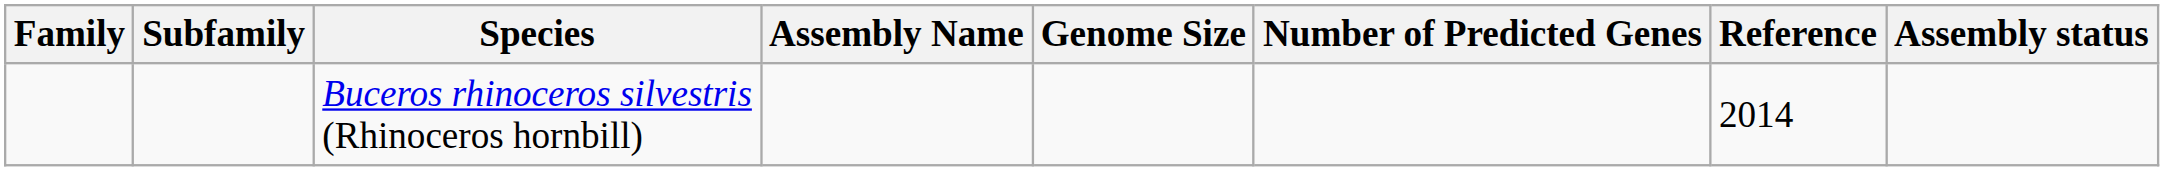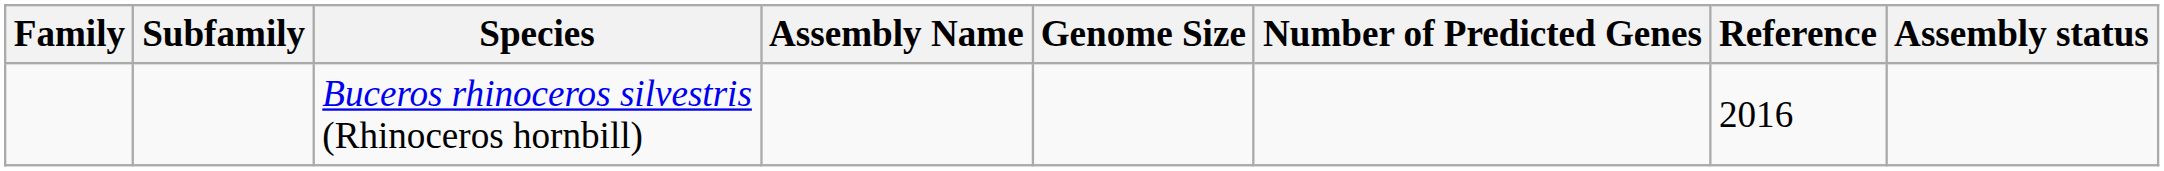Buceros rhinoceros silvestris (Rhinoceros hornbill) | Reference: 2014 -> 2016
